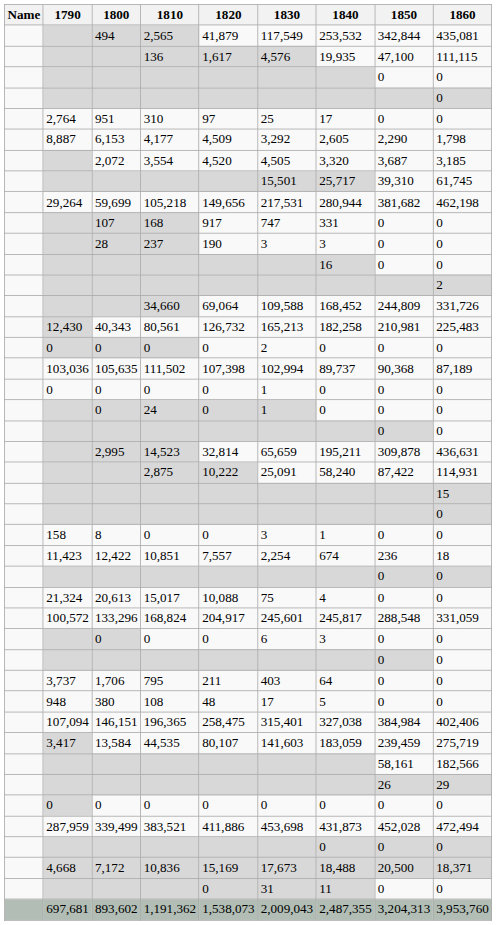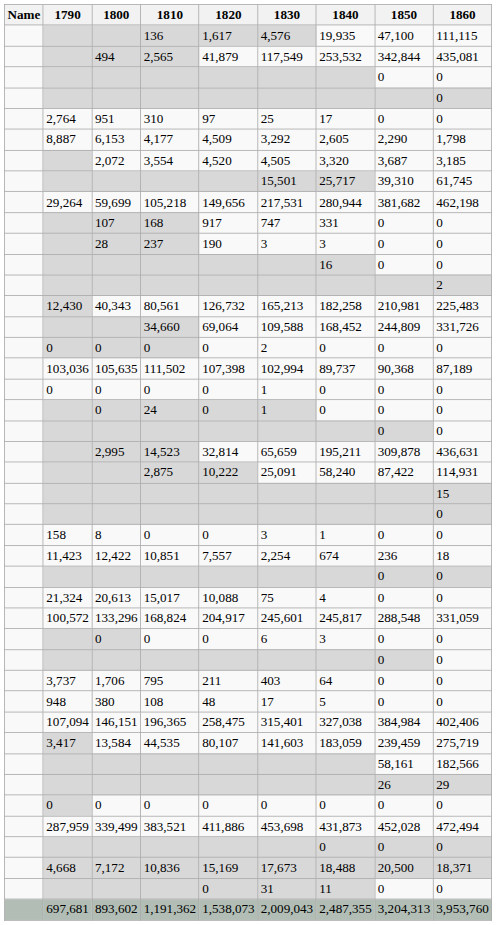rows swapped: 2,565 <-> 136
rows swapped: 80,561 <-> 34,660
